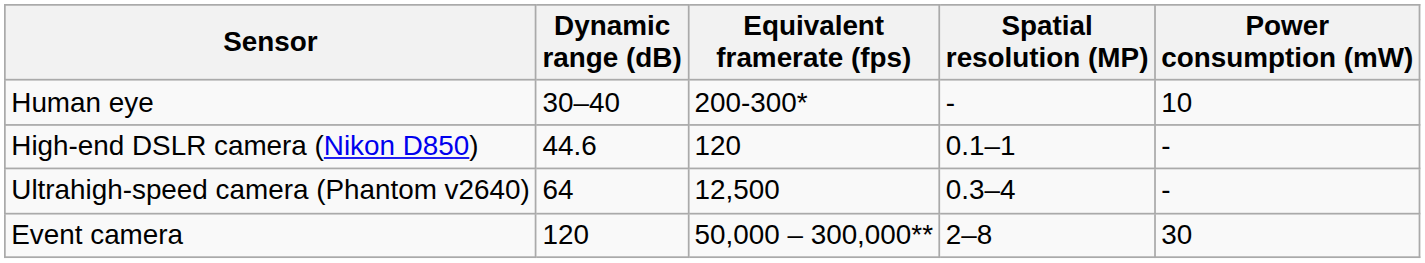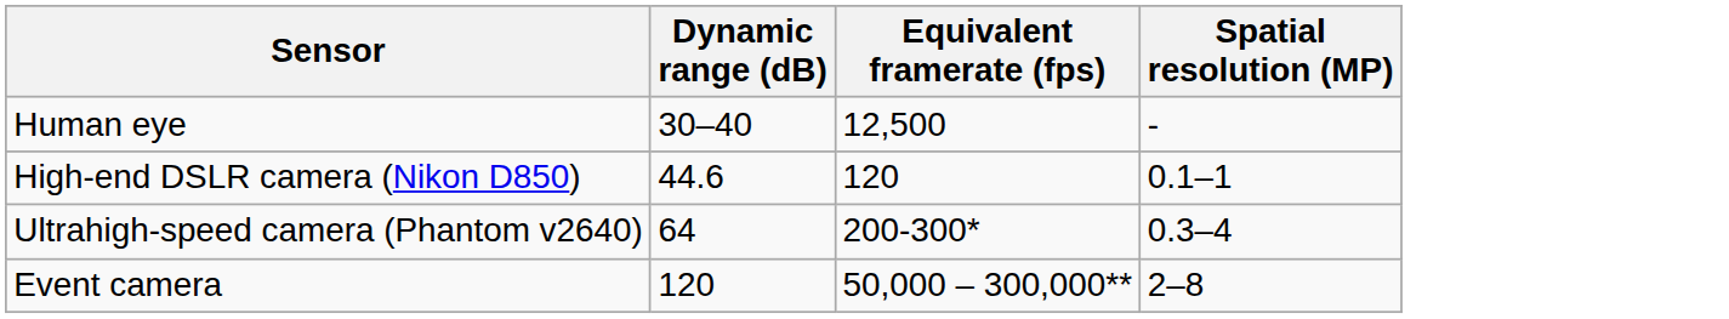- column: Power consumption (mW) | 10 | - | - | 30
Human eye | Equivalent framerate (fps): 200-300* -> 12,500
Ultrahigh-speed camera (Phantom v2640) | Equivalent framerate (fps): 12,500 -> 200-300*
